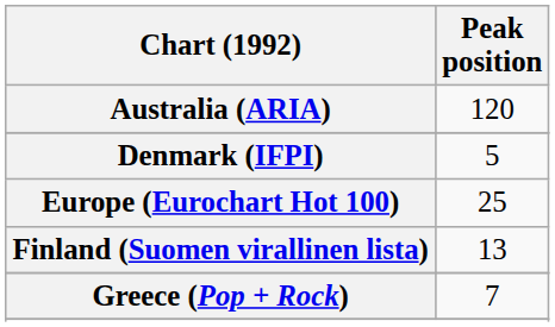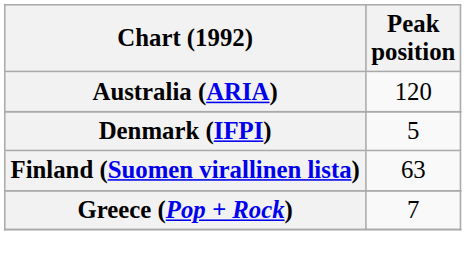- row: Europe (Eurochart Hot 100) | 25
Finland (Suomen virallinen lista) | Peak position: 13 -> 63
